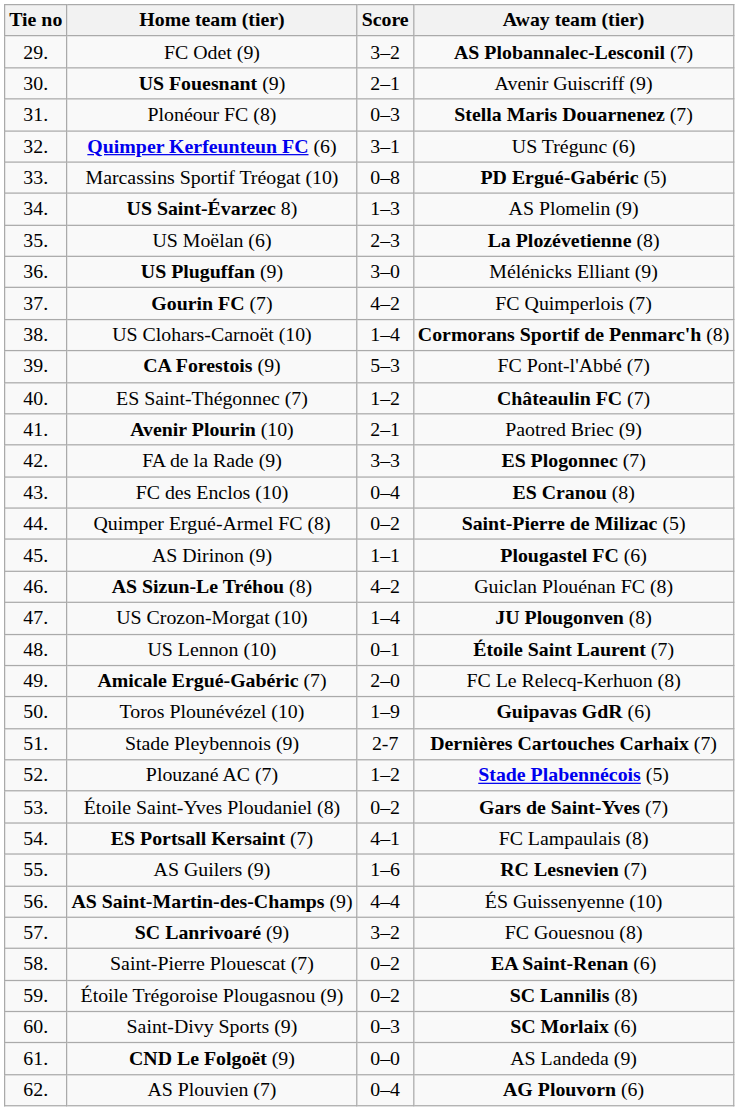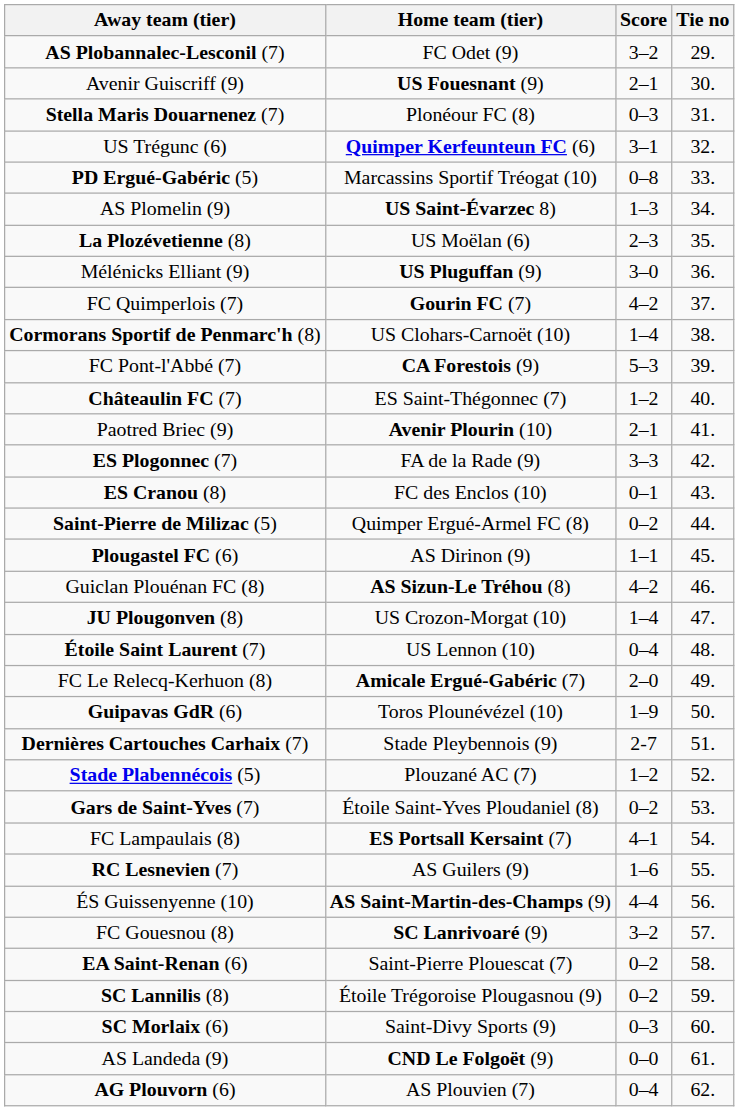columns swapped: Tie no <-> Away team (tier)
FC des Enclos (10) | Score: 0–4 -> 0–1
US Lennon (10) | Score: 0–1 -> 0–4
